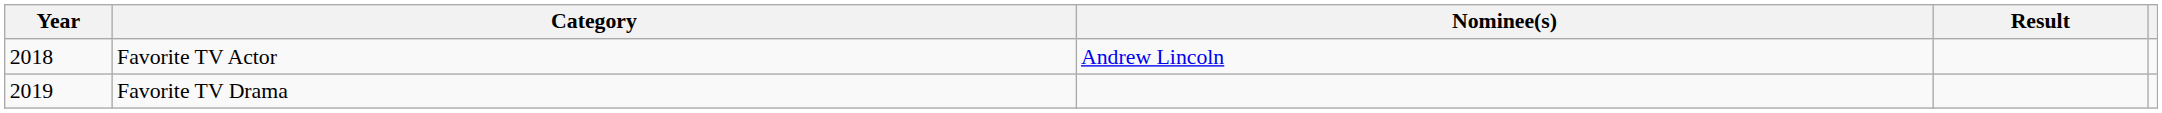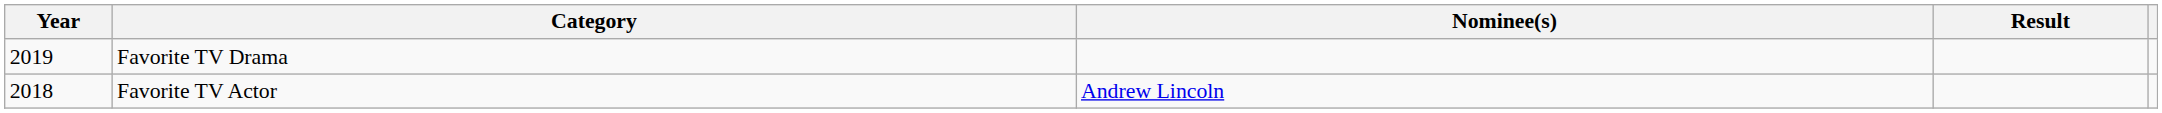rows swapped: Favorite TV Actor <-> Favorite TV Drama
